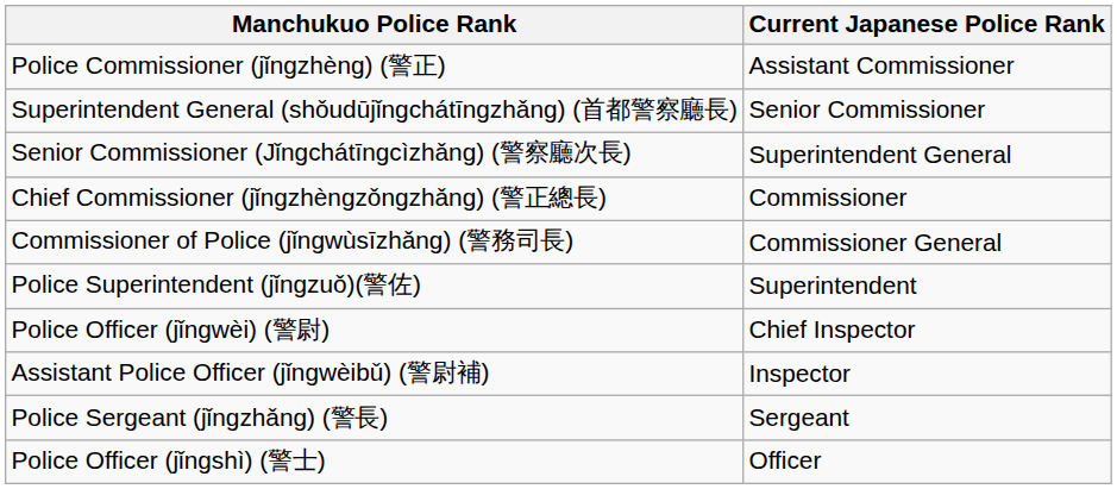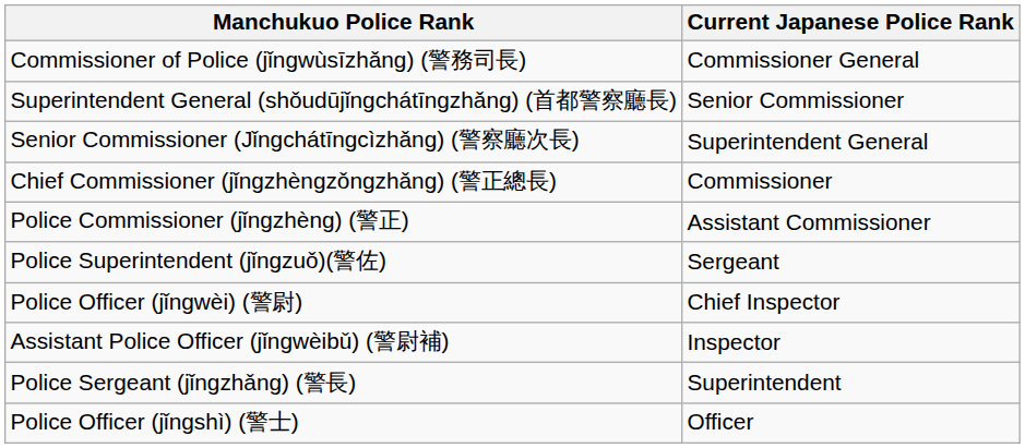rows swapped: Commissioner of Police (jǐngwùsīzhǎng) (警務司長) <-> Police Commissioner (jǐngzhèng) (警正)
Police Superintendent (jǐngzuǒ)(警佐) | Current Japanese Police Rank: Superintendent -> Sergeant
Police Sergeant (jǐngzhǎng) (警長) | Current Japanese Police Rank: Sergeant -> Superintendent
